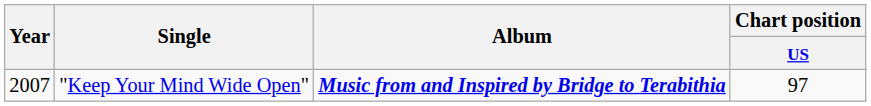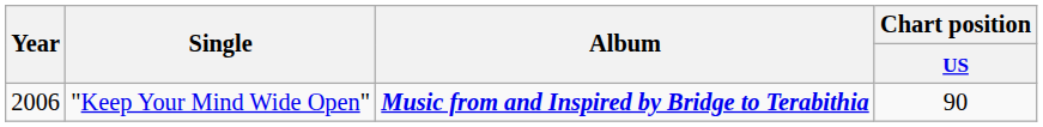"Keep Your Mind Wide Open" | Year: 2007 -> 2006
"Keep Your Mind Wide Open" | Chart position / US: 97 -> 90
